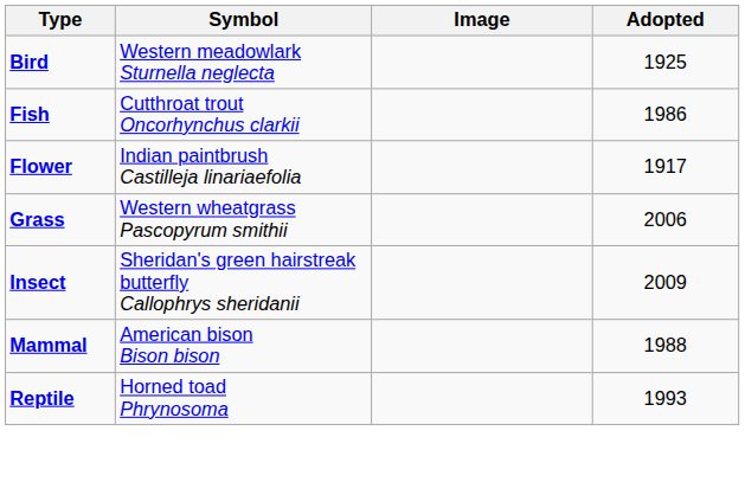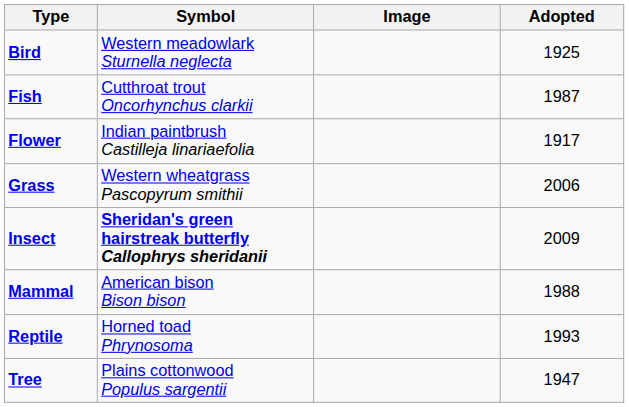Fish | Adopted: 1986 -> 1987
Insect | Symbol: normal -> bold
+ row: Tree | Plains cottonwood Populus sargentii | 1947
